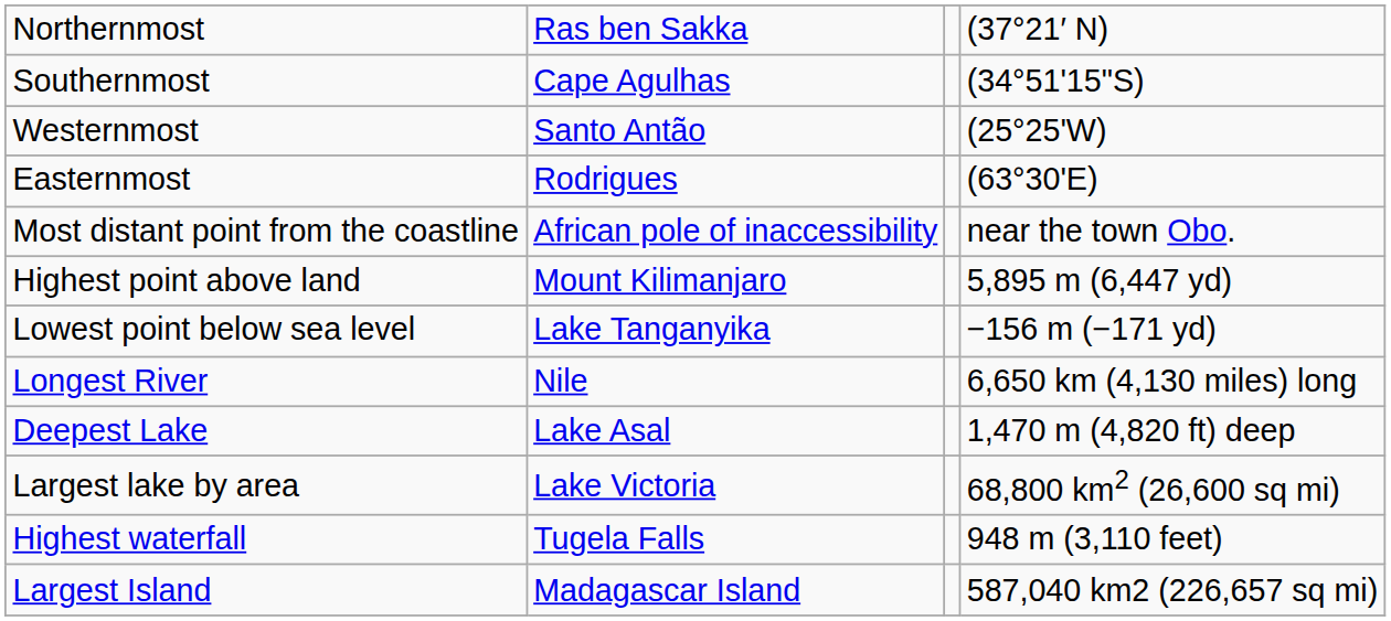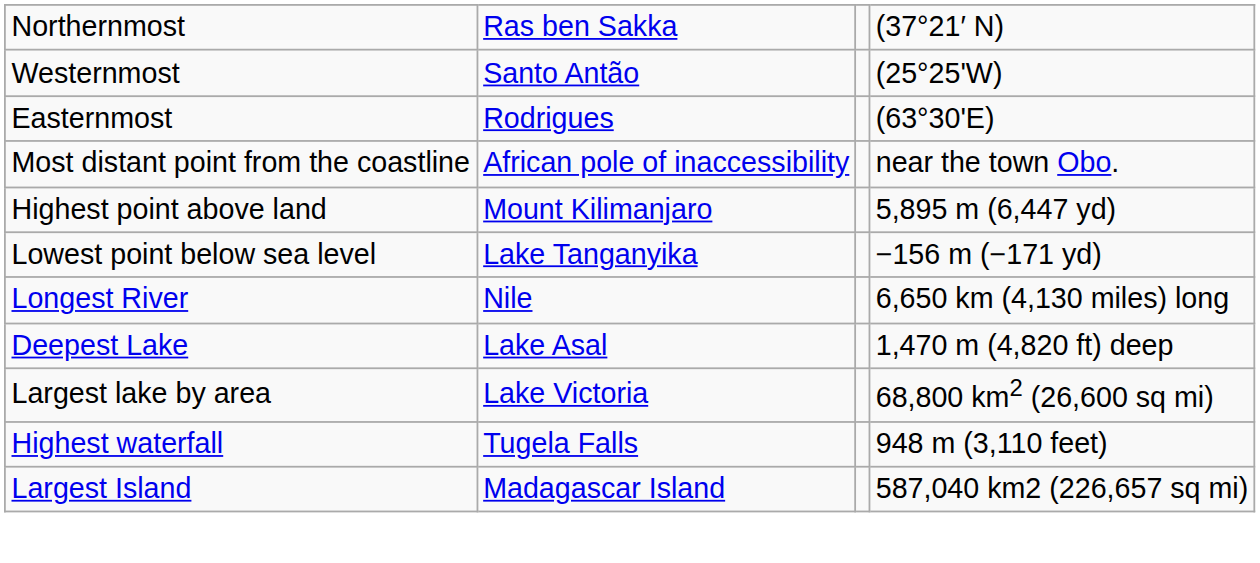- row: Southernmost | Cape Agulhas | (34°51'15"S)
